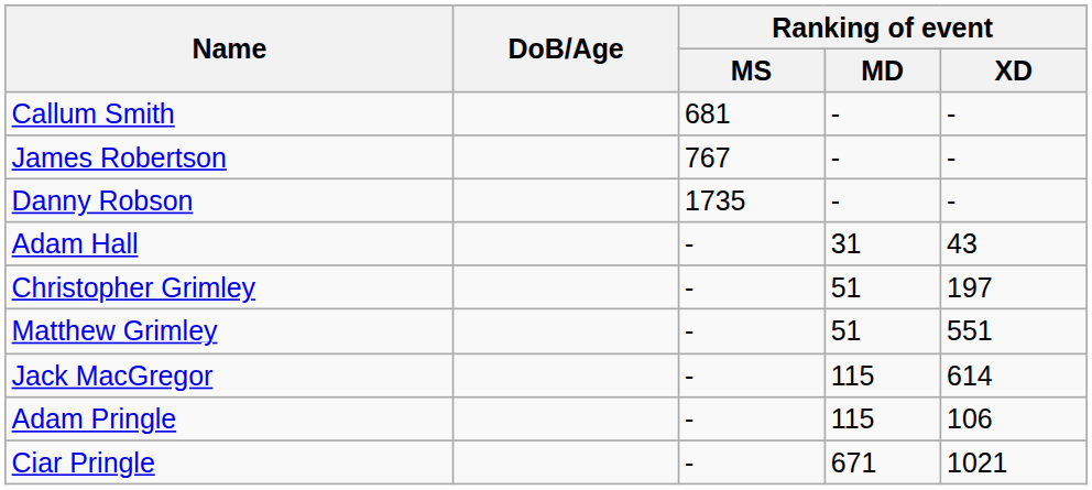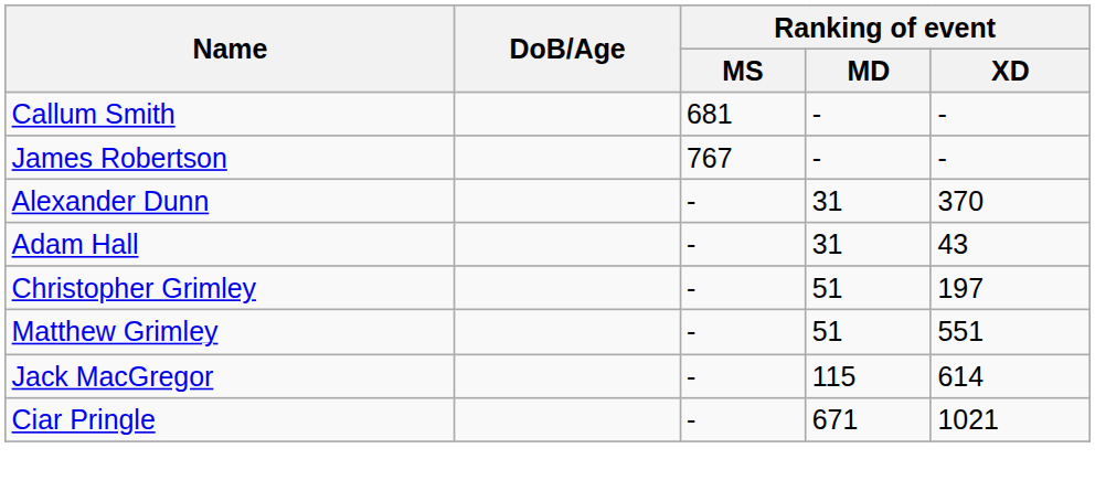- row: Danny Robson | 1735 | - | -
+ row: Alexander Dunn | - | 31 | 370
- row: Adam Pringle | - | 115 | 106
